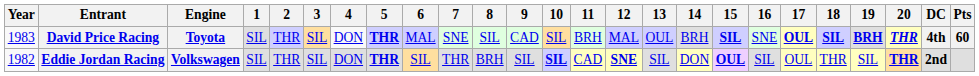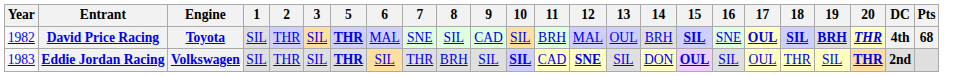- column: 4 | DON | DON
David Price Racing | Year: 1983 -> 1982
David Price Racing | Pts: 60 -> 68
Eddie Jordan Racing | Year: 1982 -> 1983
